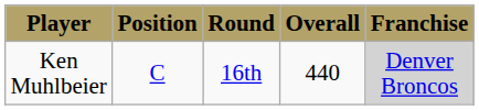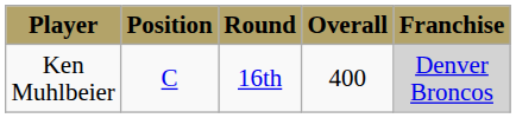Ken Muhlbeier | Overall: 440 -> 400
